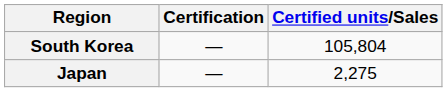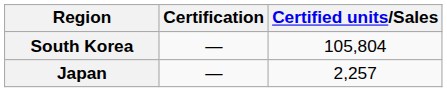Japan | Certified units/Sales: 2,275 -> 2,257
